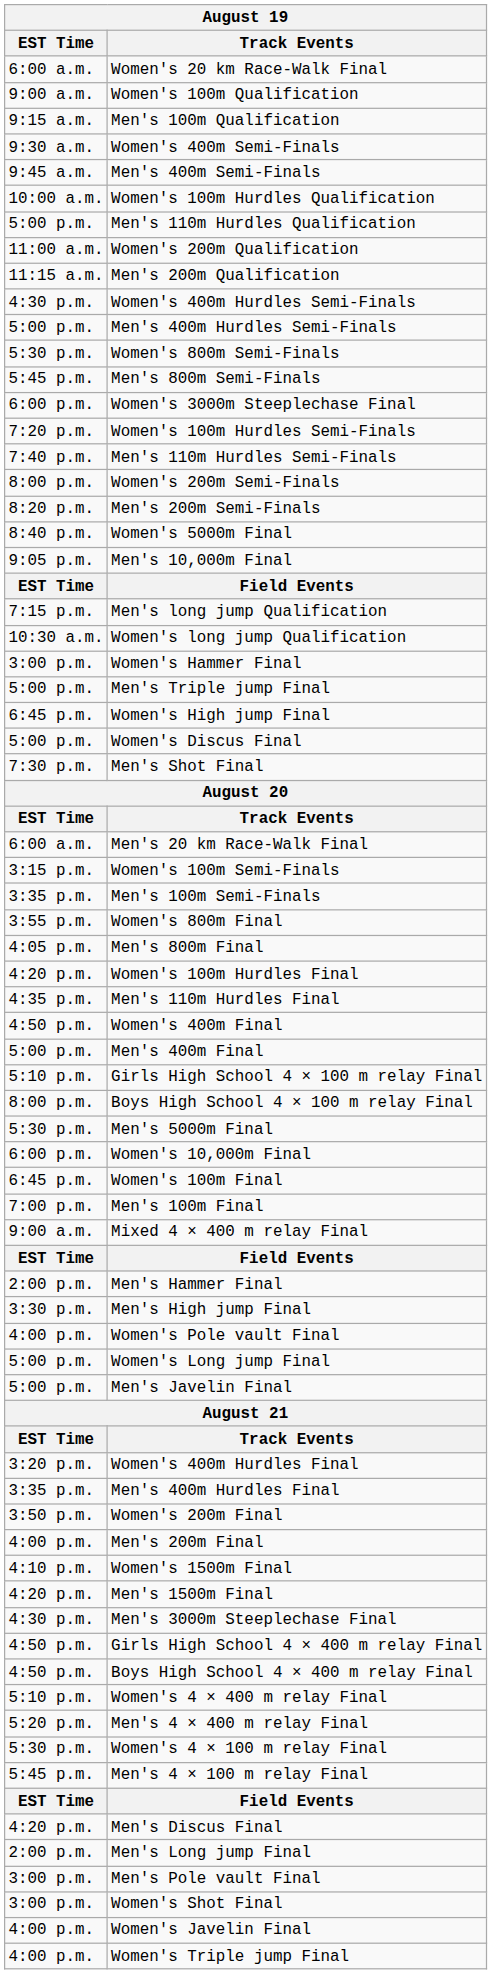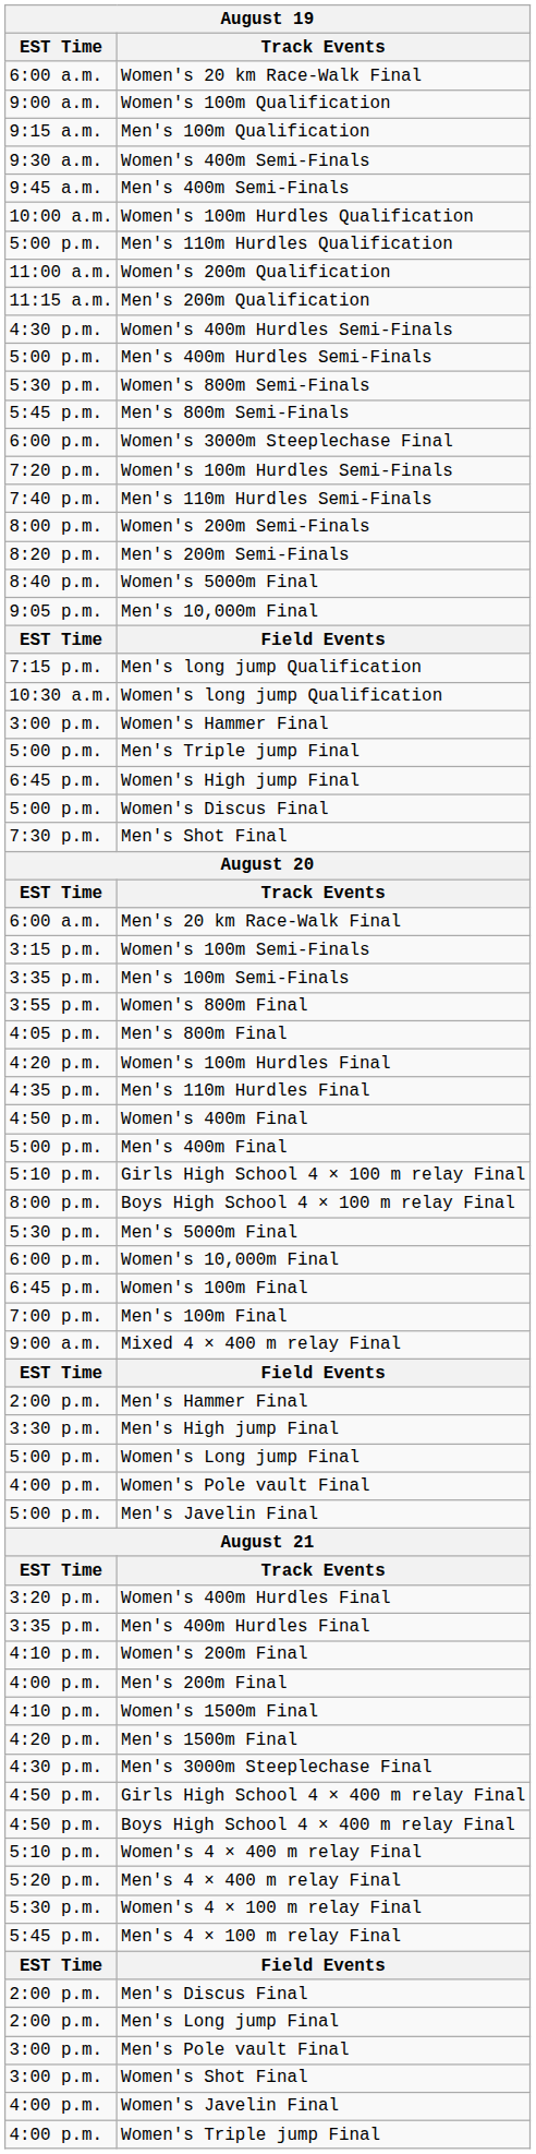rows swapped: Women's Pole vault Final <-> Women's Long jump Final
Women's 200m Final | EST Time: 3:50 p.m. -> 4:10 p.m.
Men's Discus Final | EST Time: 4:20 p.m. -> 2:00 p.m.
